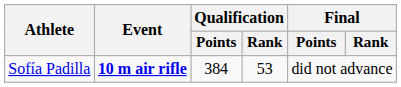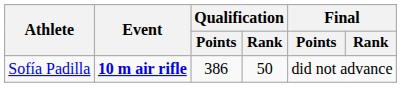Sofía Padilla | Qualification / Points: 384 -> 386
Sofía Padilla | Qualification / Rank: 53 -> 50
